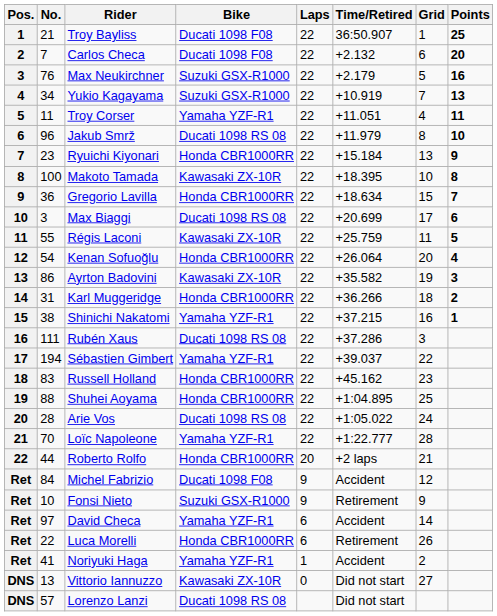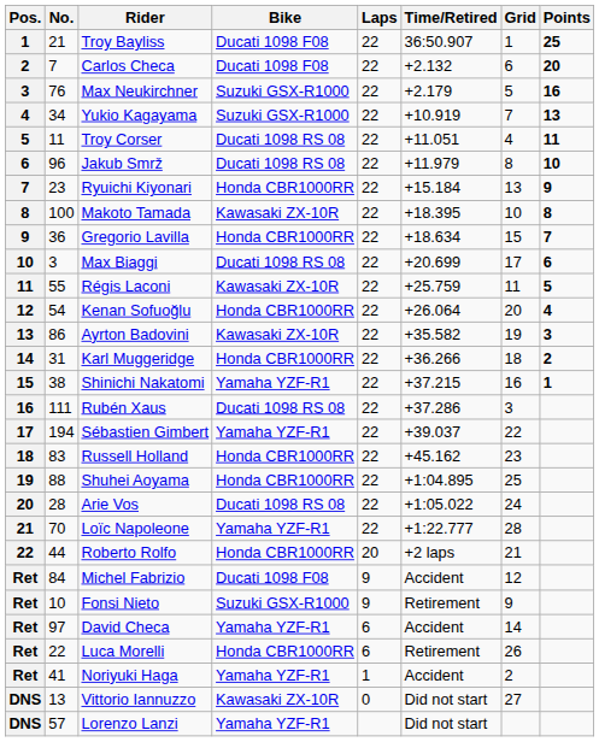Troy Corser | Bike: Yamaha YZF-R1 -> Ducati 1098 RS 08
Lorenzo Lanzi | Bike: Ducati 1098 RS 08 -> Yamaha YZF-R1
